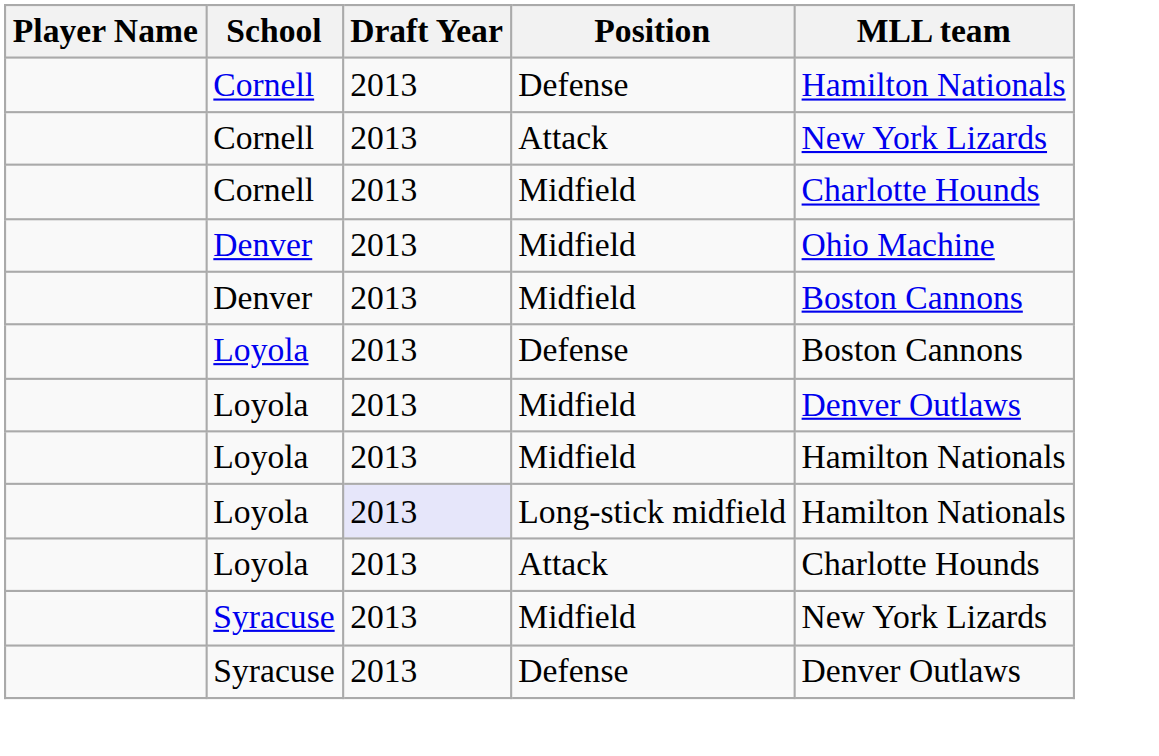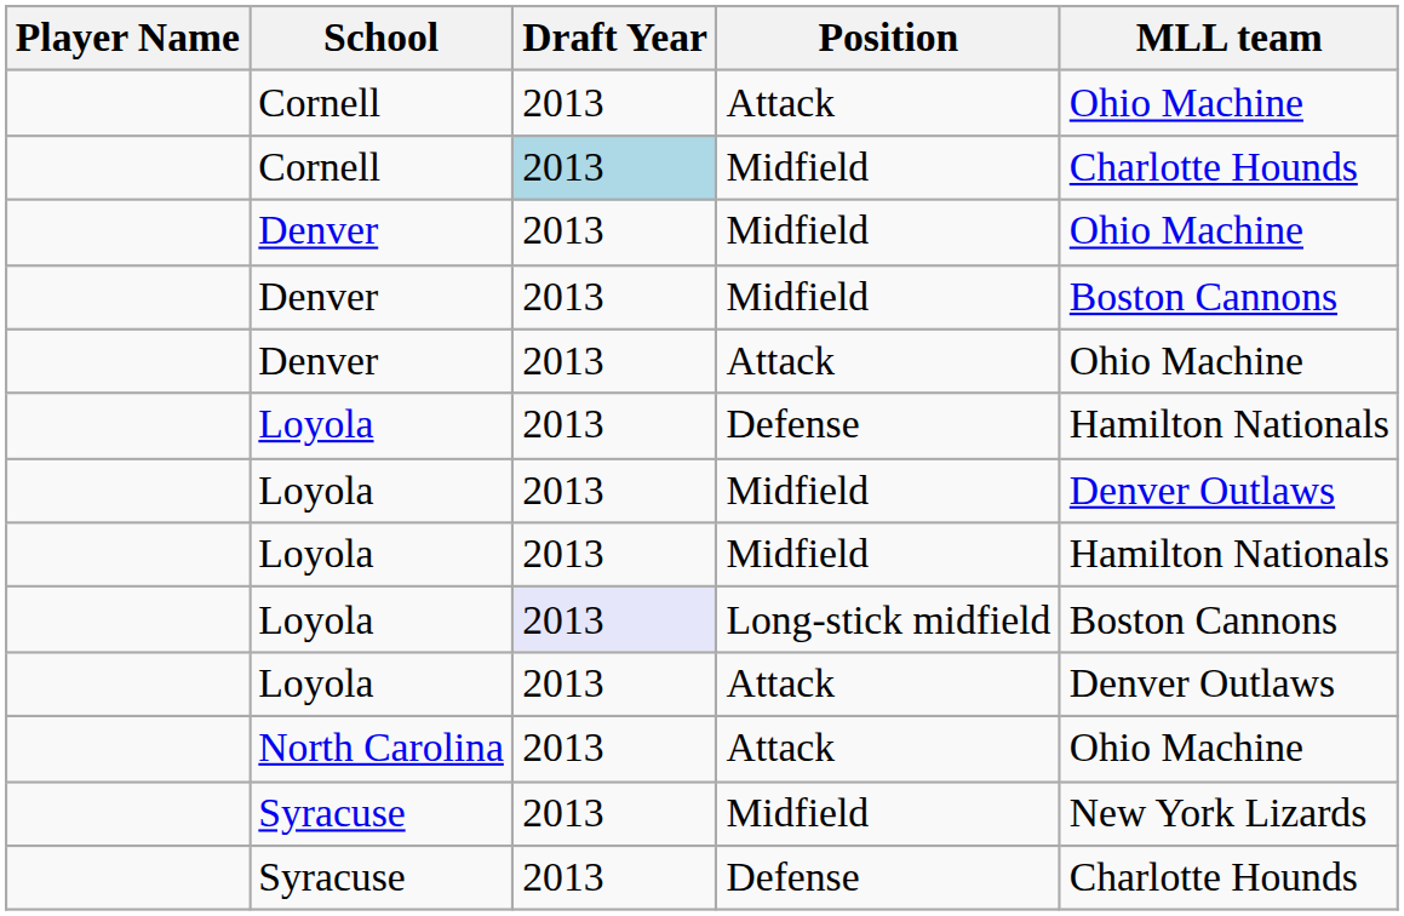- row: Cornell | 2013 | Defense | Hamilton Nationals
Cornell / Attack | MLL team: New York Lizards -> Ohio Machine
Cornell / Midfield | Draft Year: no background -> lightblue background
+ row: Denver | 2013 | Attack | Ohio Machine
Loyola / Defense | MLL team: Boston Cannons -> Hamilton Nationals
Loyola / Long-stick midfield | MLL team: Hamilton Nationals -> Boston Cannons
Loyola / Attack | MLL team: Charlotte Hounds -> Denver Outlaws
+ row: North Carolina | 2013 | Attack | Ohio Machine
Syracuse / Defense | MLL team: Denver Outlaws -> Charlotte Hounds
